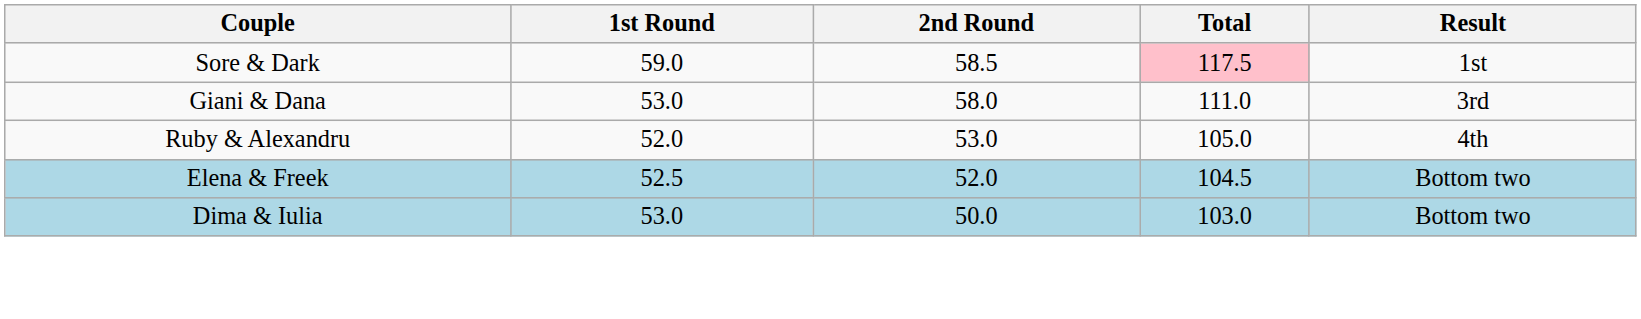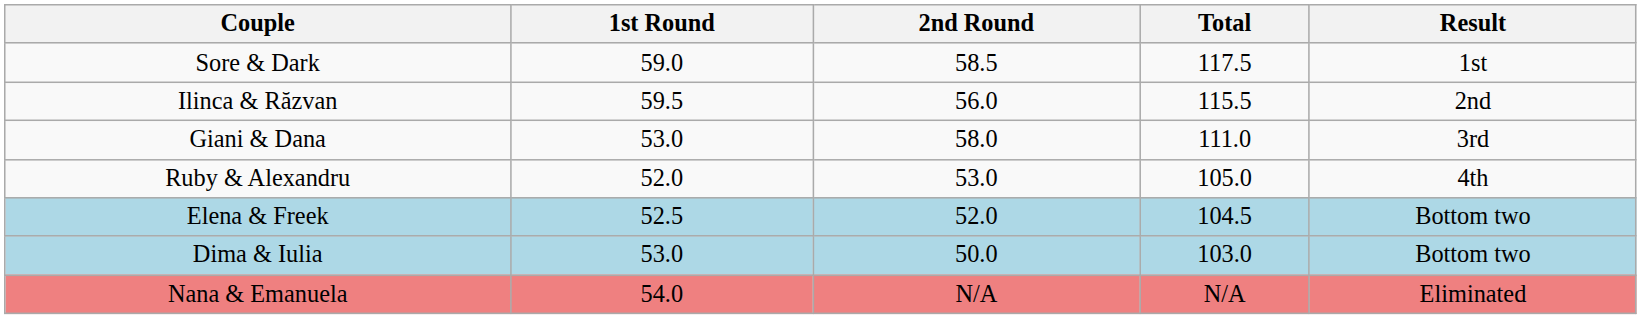Sore & Dark | Total: pink background -> no background
+ row: Ilinca & Răzvan | 59.5 | 56.0 | 115.5 | 2nd
+ row: Nana & Emanuela | 54.0 | N/A | N/A | Eliminated
